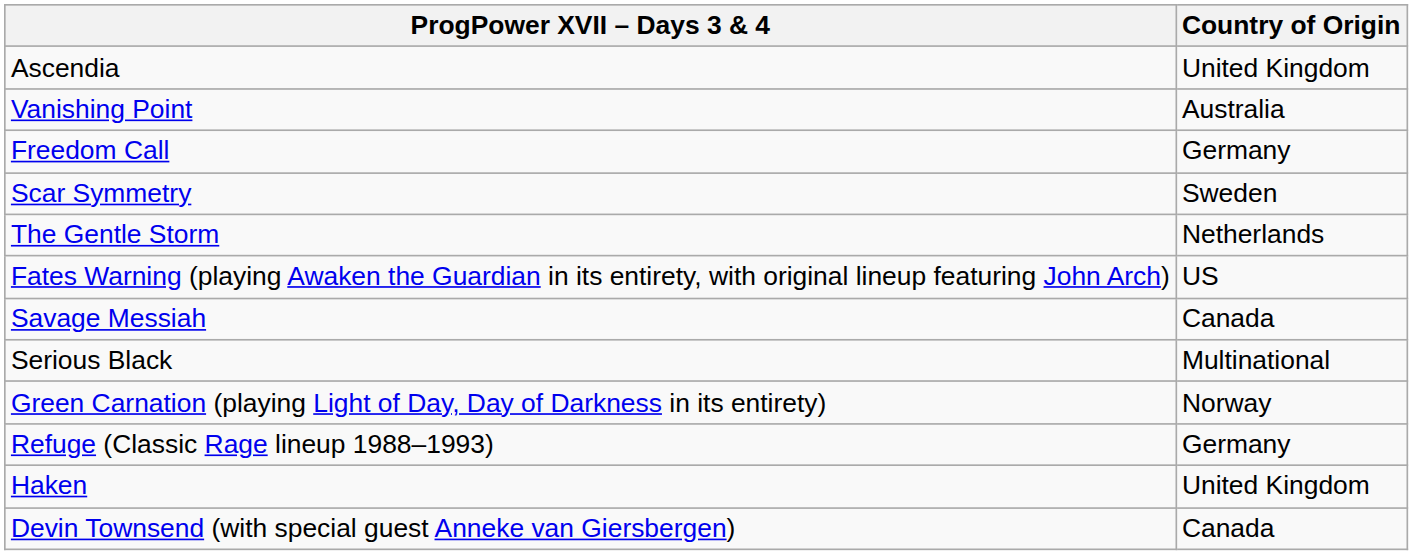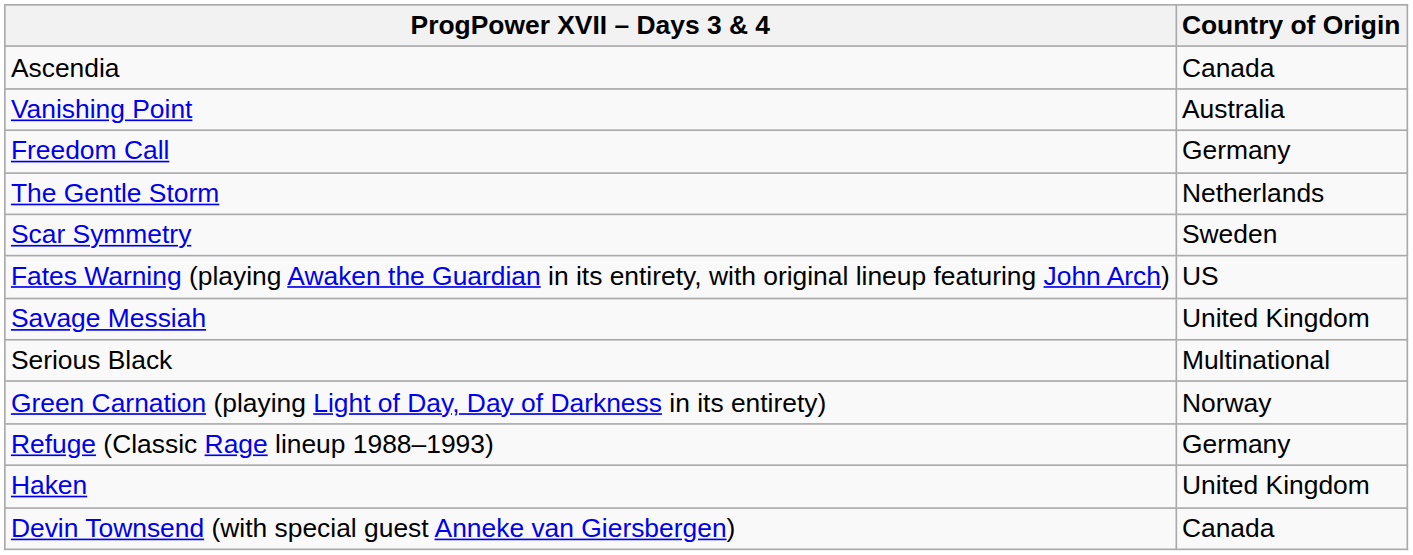Ascendia | Country of Origin: United Kingdom -> Canada
rows swapped: The Gentle Storm <-> Scar Symmetry
Savage Messiah | Country of Origin: Canada -> United Kingdom
